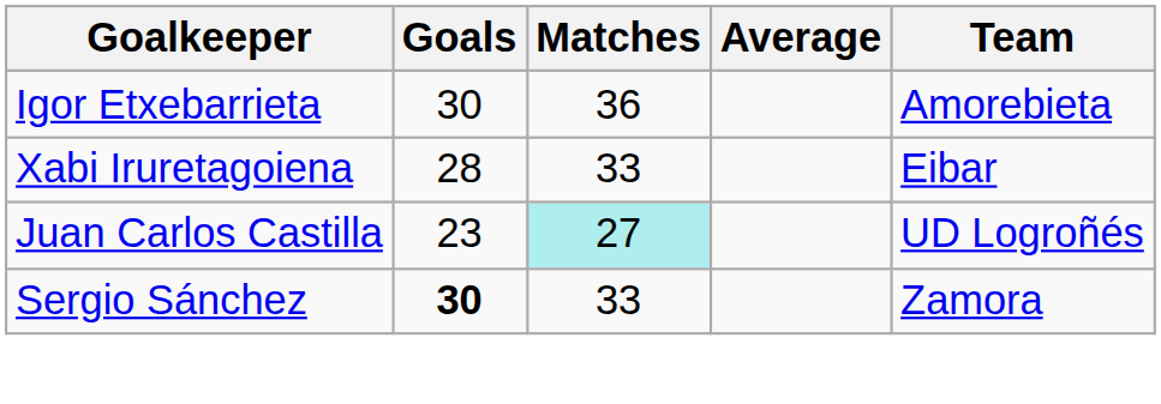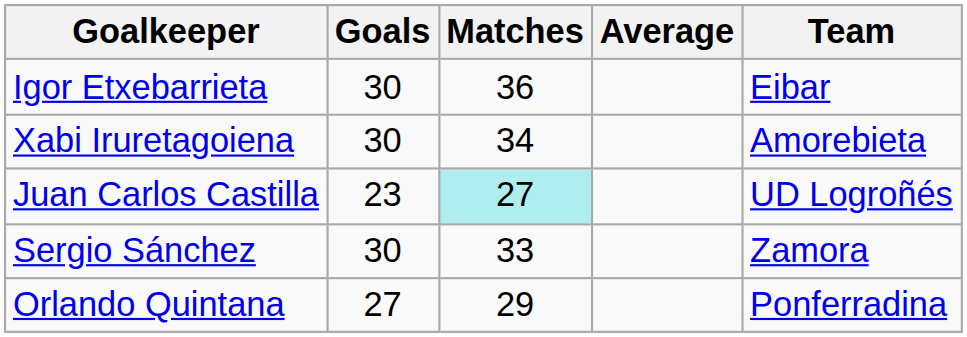Igor Etxebarrieta | Team: Amorebieta -> Eibar
Xabi Iruretagoiena | Goals: 28 -> 30
Xabi Iruretagoiena | Matches: 33 -> 34
Xabi Iruretagoiena | Team: Eibar -> Amorebieta
Sergio Sánchez | Goals: bold -> normal
+ row: Orlando Quintana | 27 | 29 | Ponferradina
